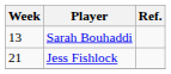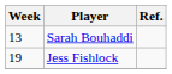Jess Fishlock | Week: 21 -> 19
